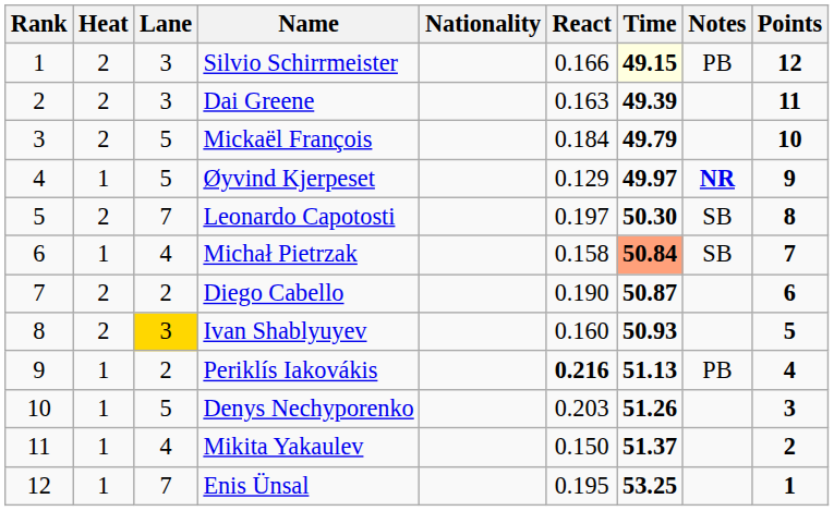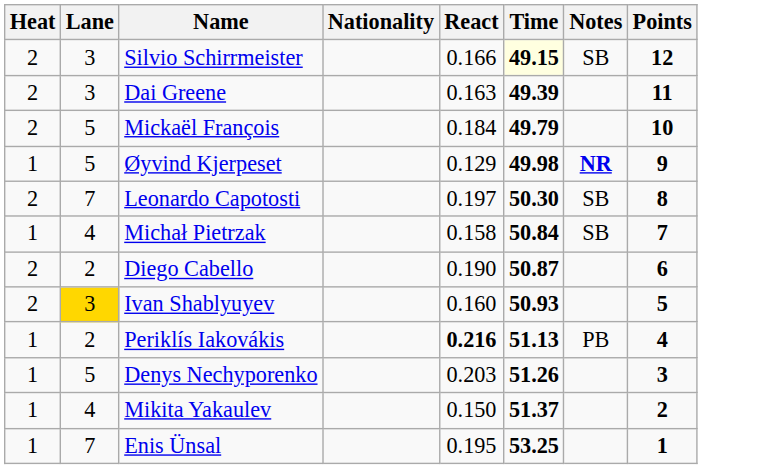- column: Rank | 1 | 2 | 3 | 4 | 5 | 6 | 7 | 8 | 9 | 10 | 11 | 12
Silvio Schirrmeister | Notes: PB -> SB
Øyvind Kjerpeset | Time: 49.97 -> 49.98
Michał Pietrzak | Time: lightsalmon background -> no background
